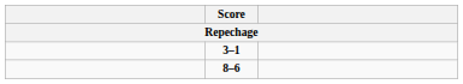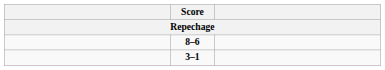rows swapped: 8–6 <-> 3–1
